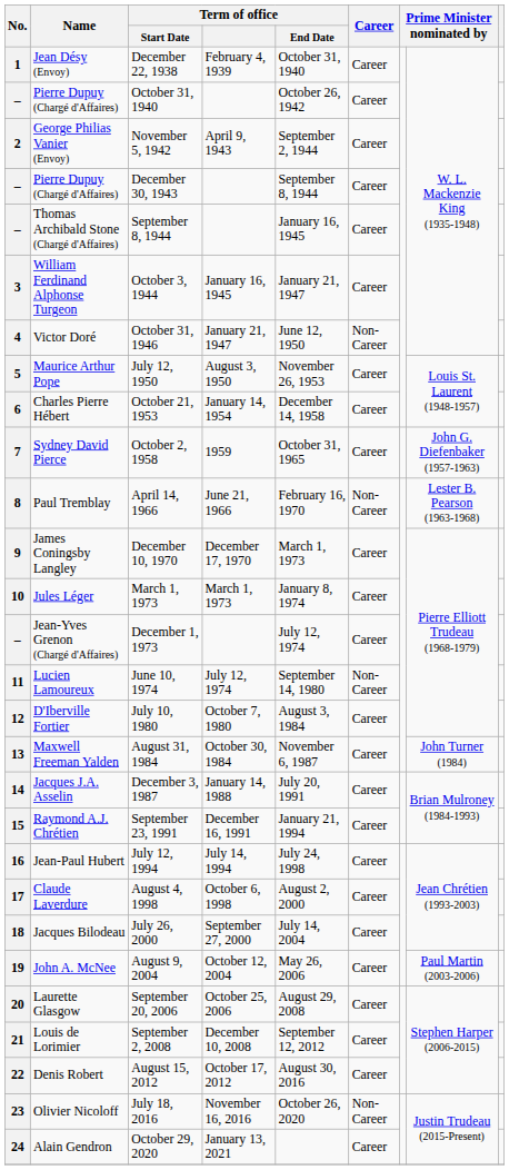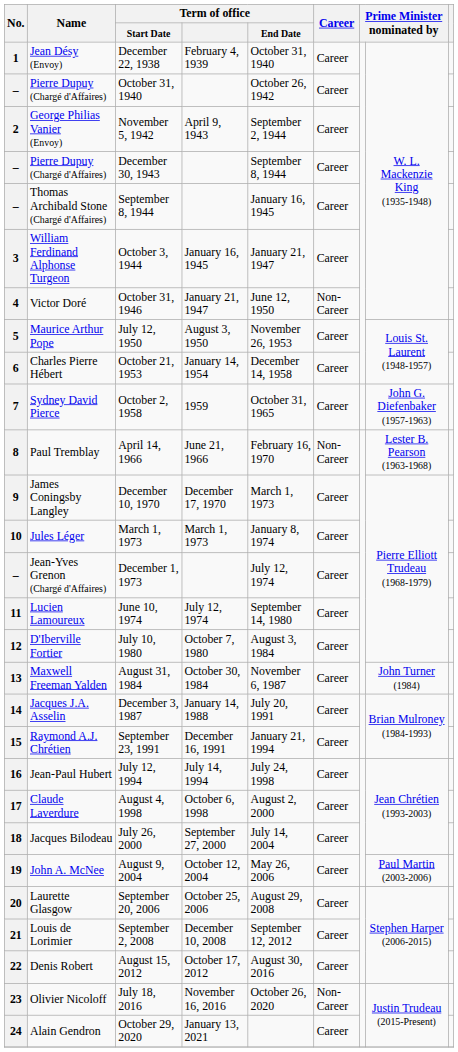June 10, 1974 | Career: Non-Career -> Career
